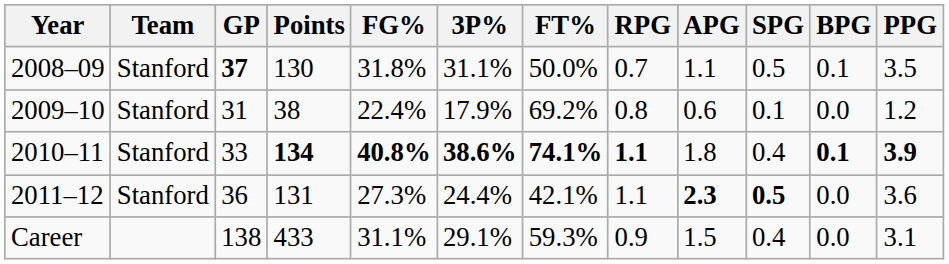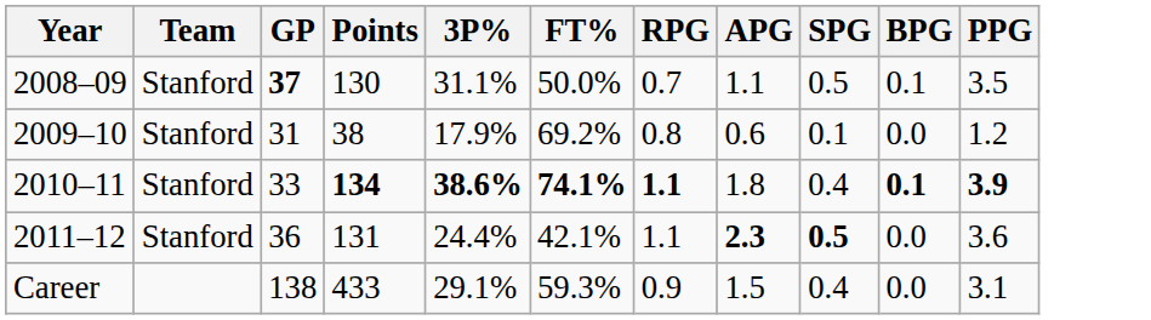- column: FG% | 31.8% | 22.4% | 40.8% | 27.3% | 31.1%
